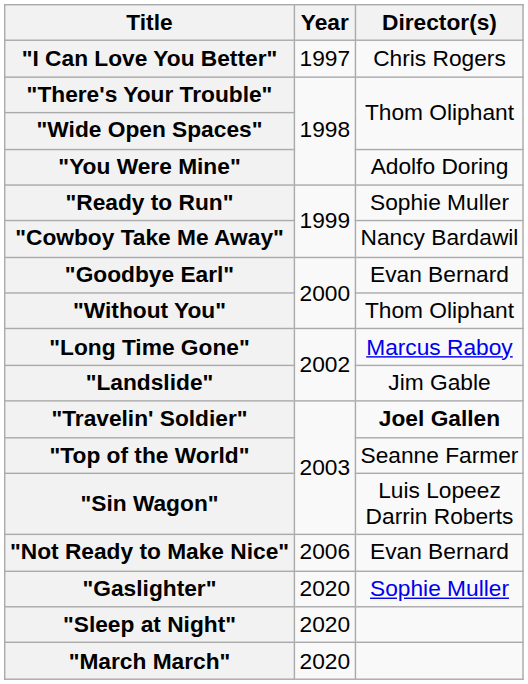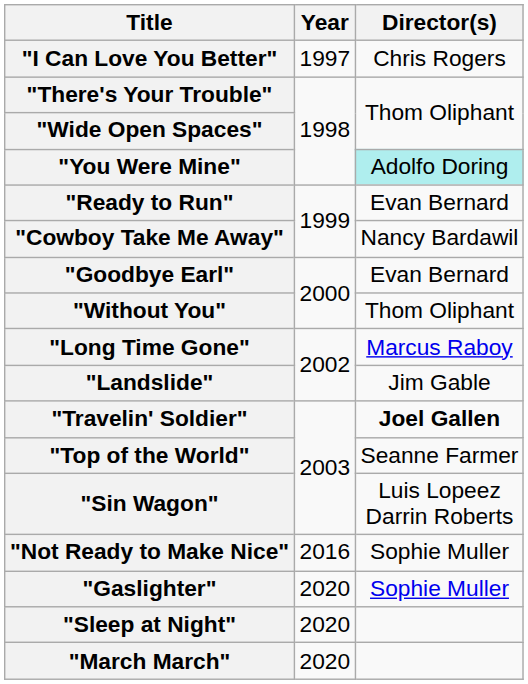"You Were Mine" | Director(s): no background -> paleturquoise background
"Ready to Run" | Director(s): Sophie Muller -> Evan Bernard
"Not Ready to Make Nice" | Year: 2006 -> 2016
"Not Ready to Make Nice" | Director(s): Evan Bernard -> Sophie Muller
